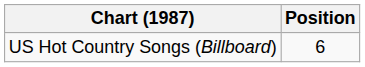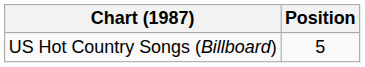US Hot Country Songs (Billboard) | Position: 6 -> 5
